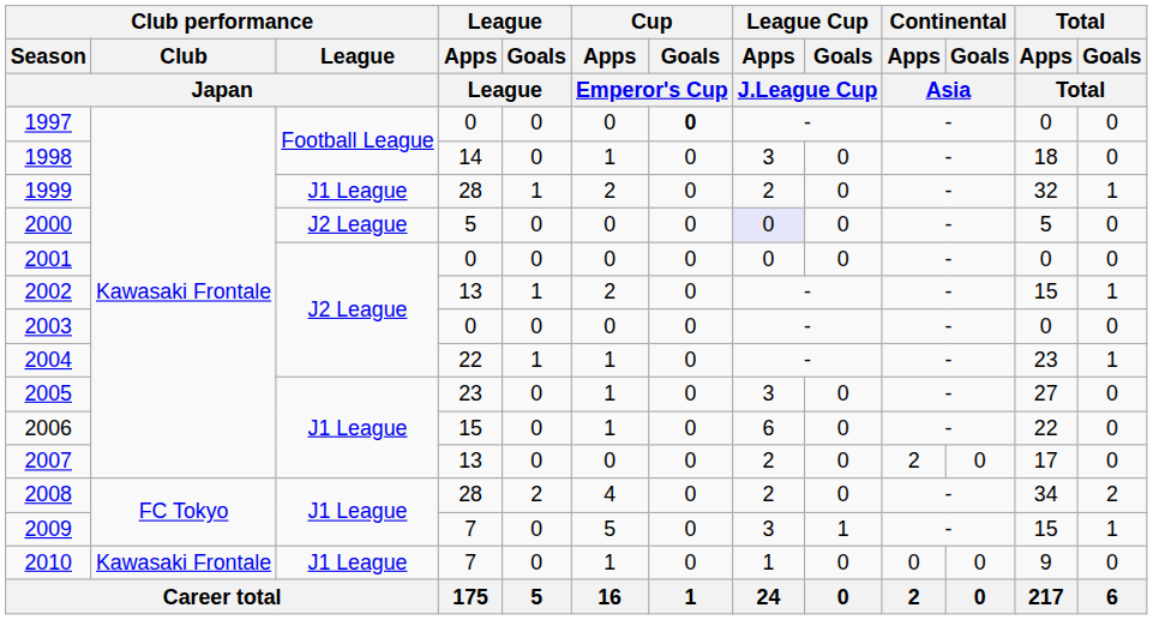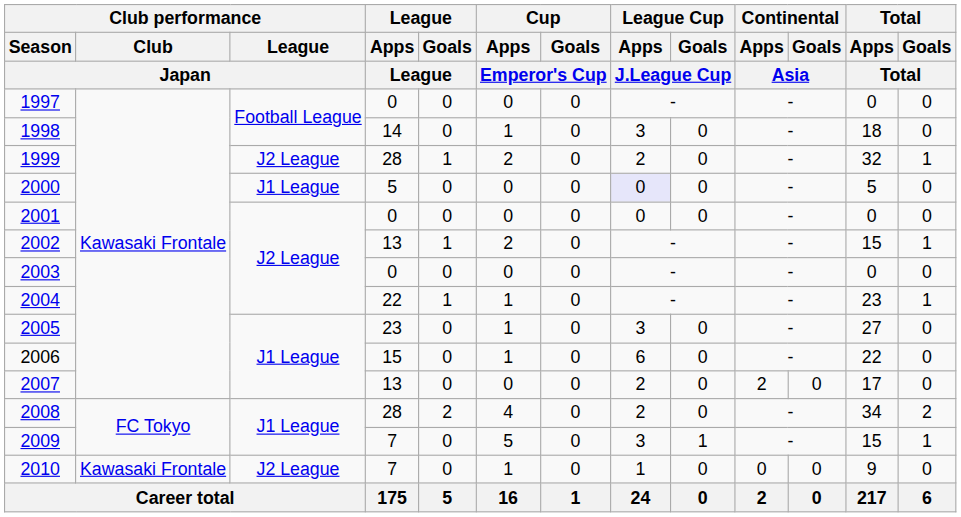1997 | Cup / Goals / Emperor's Cup: bold -> normal
1999 | Club performance / League / Japan: J1 League -> J2 League
2000 | Club performance / League / Japan: J2 League -> J1 League
2010 | Club performance / League / Japan: J1 League -> J2 League
